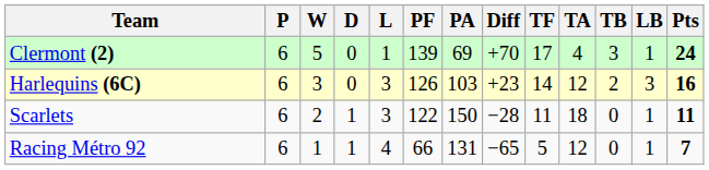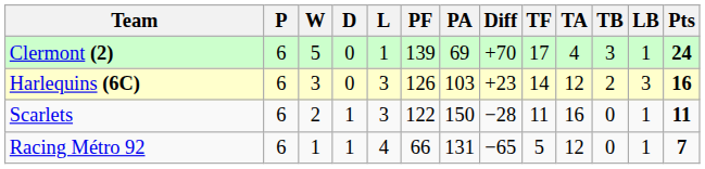Scarlets | TA: 18 -> 16
